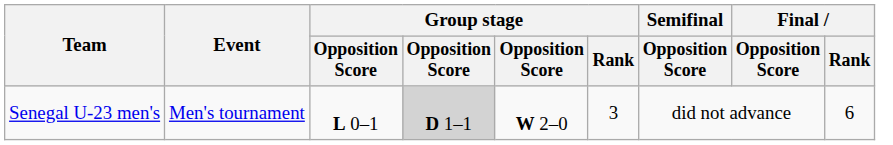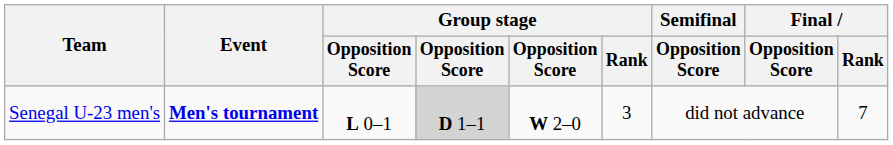Senegal U-23 men's | Event: normal -> bold
Senegal U-23 men's | Final / Rank: 6 -> 7
